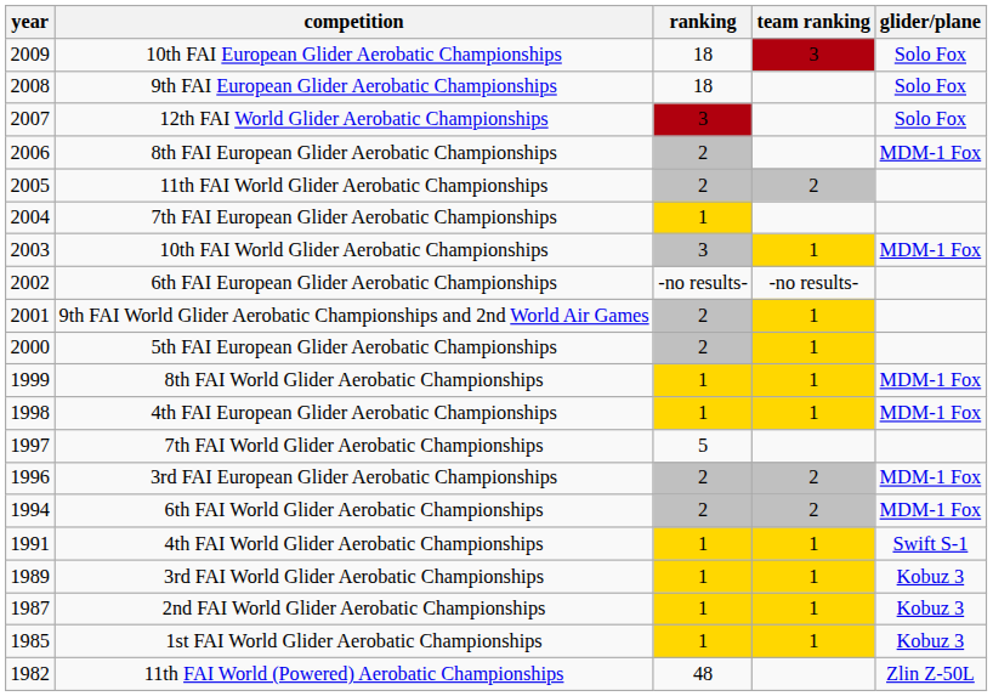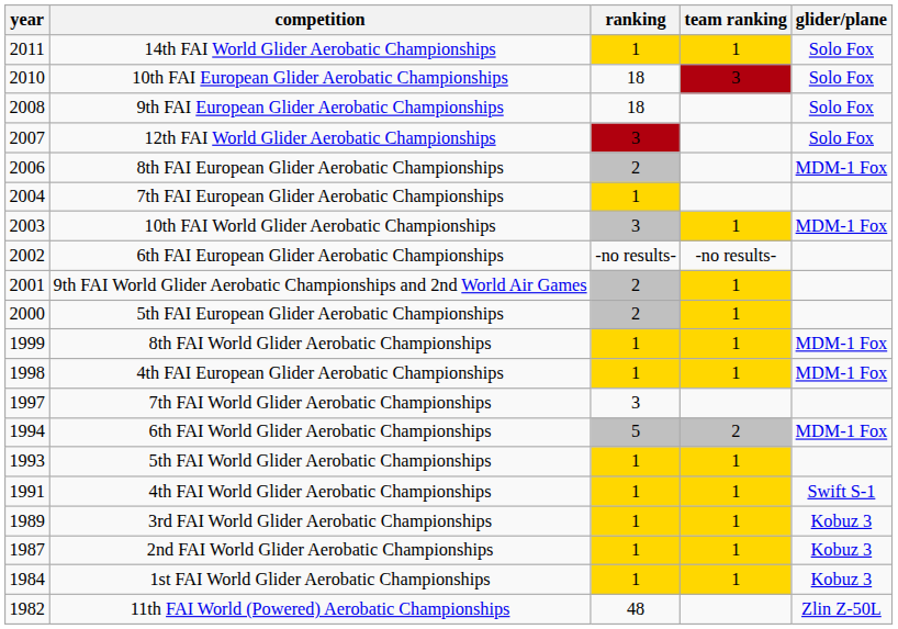+ row: 2011 | 14th FAI World Glider Aerobatic Championships | 1 | 1 | Solo Fox
10th FAI European Glider Aerobatic Championships | year: 2009 -> 2010
- row: 2005 | 11th FAI World Glider Aerobatic Championships | 2 | 2
7th FAI World Glider Aerobatic Championships | ranking: 5 -> 3
- row: 1996 | 3rd FAI European Glider Aerobatic Championships | 2 | 2 | MDM-1 Fox
6th FAI World Glider Aerobatic Championships | ranking: 2 -> 5
+ row: 1993 | 5th FAI World Glider Aerobatic Championships | 1 | 1
1st FAI World Glider Aerobatic Championships | year: 1985 -> 1984
